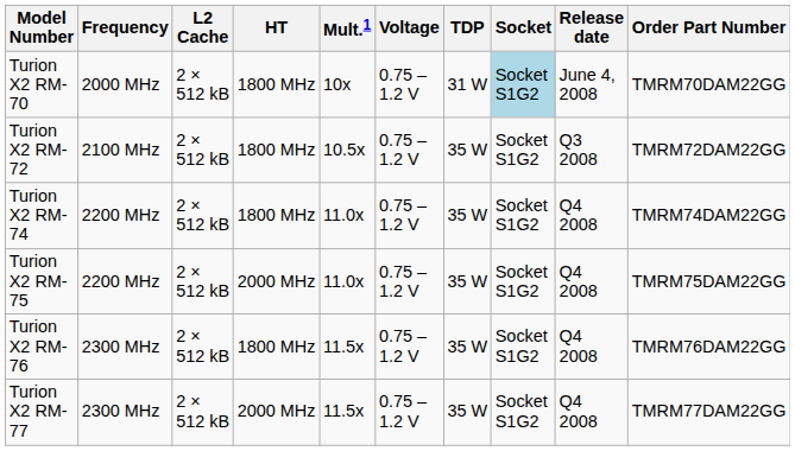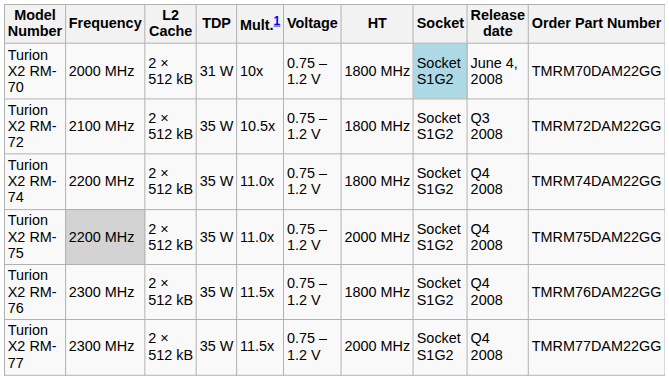columns swapped: HT <-> TDP
Turion X2 RM-75 | Frequency: no background -> lightgrey background
